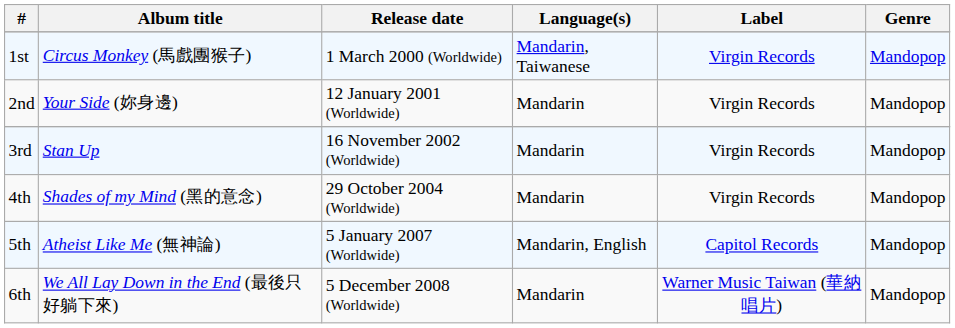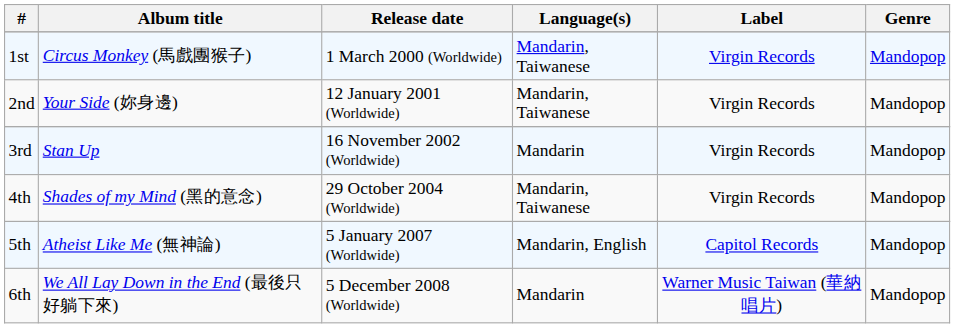2nd | Language(s): Mandarin -> Mandarin, Taiwanese
4th | Language(s): Mandarin -> Mandarin, Taiwanese
